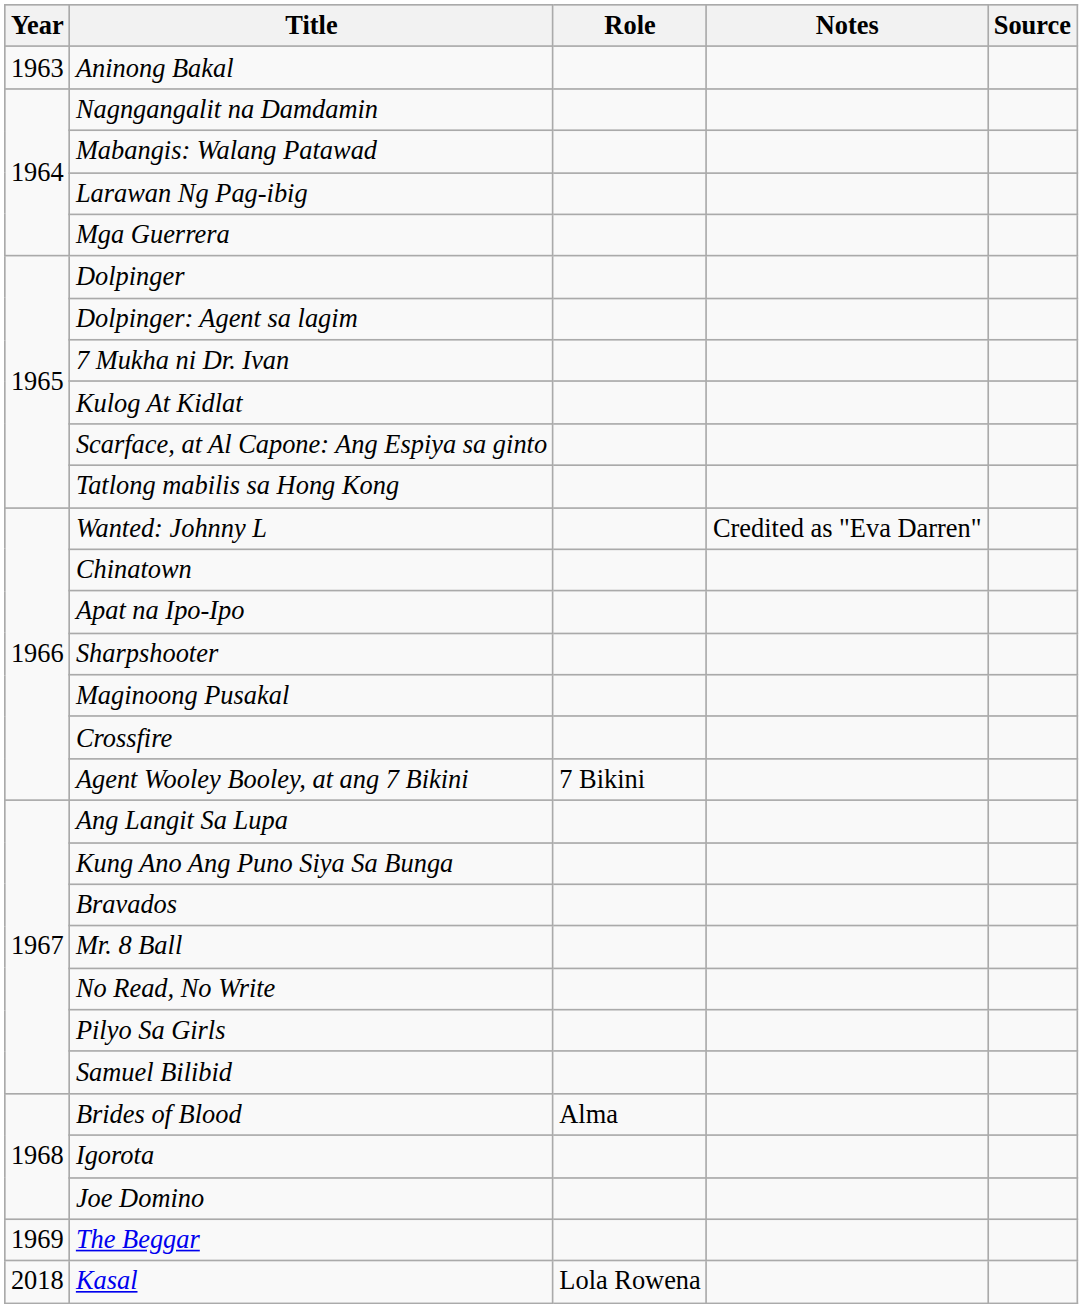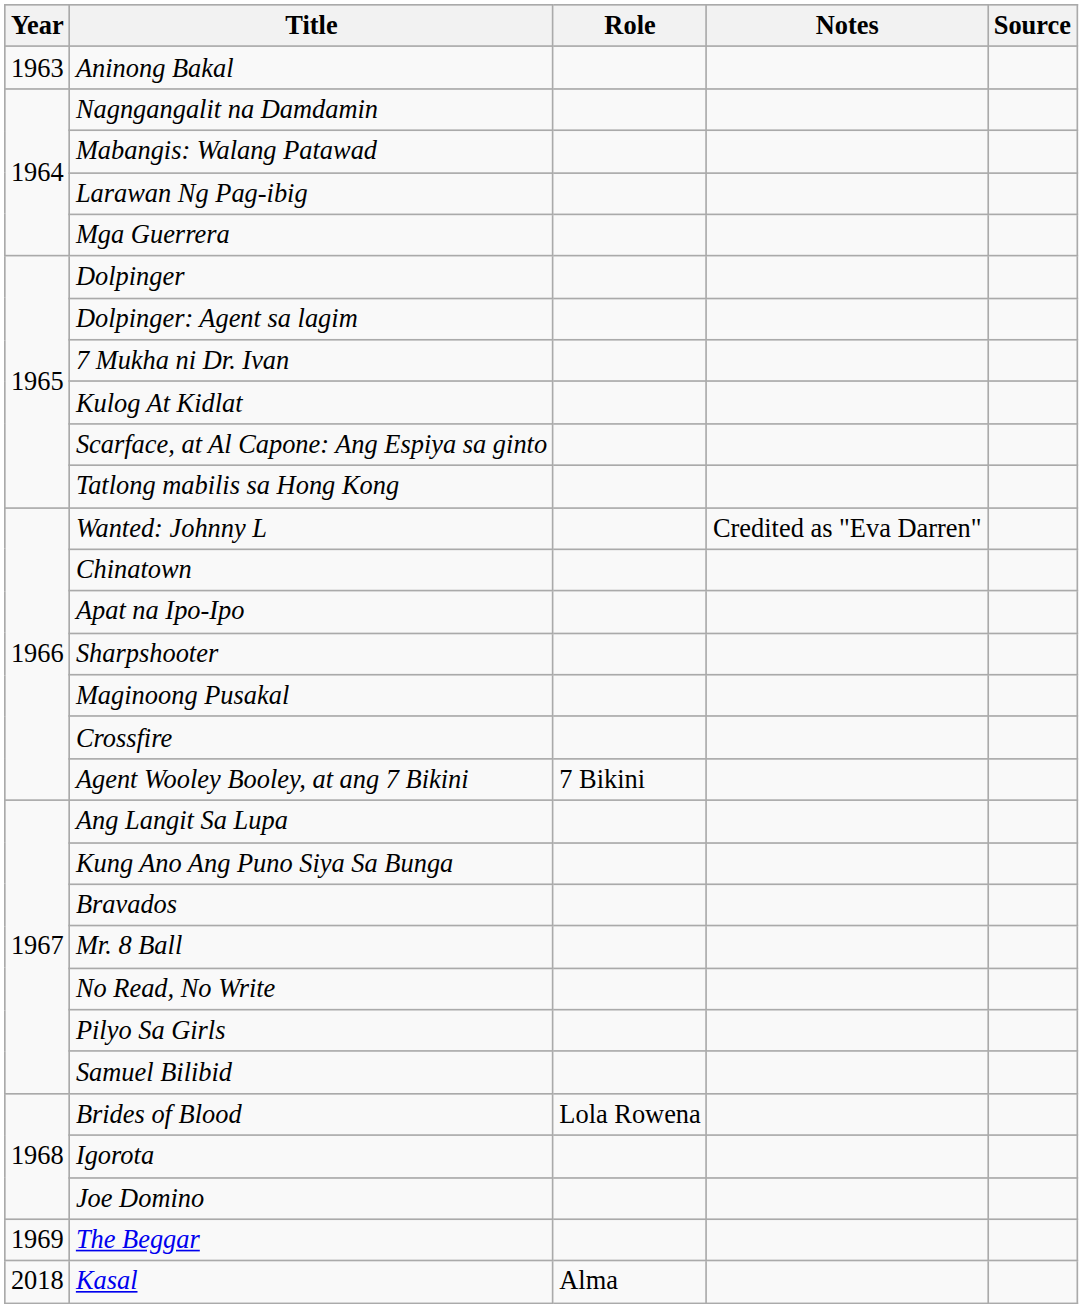Brides of Blood | Role: Alma -> Lola Rowena
Kasal | Role: Lola Rowena -> Alma
